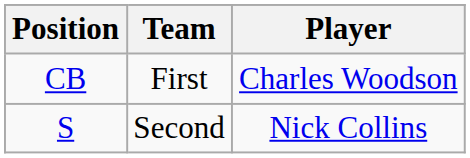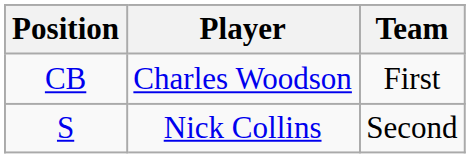columns swapped: Player <-> Team
